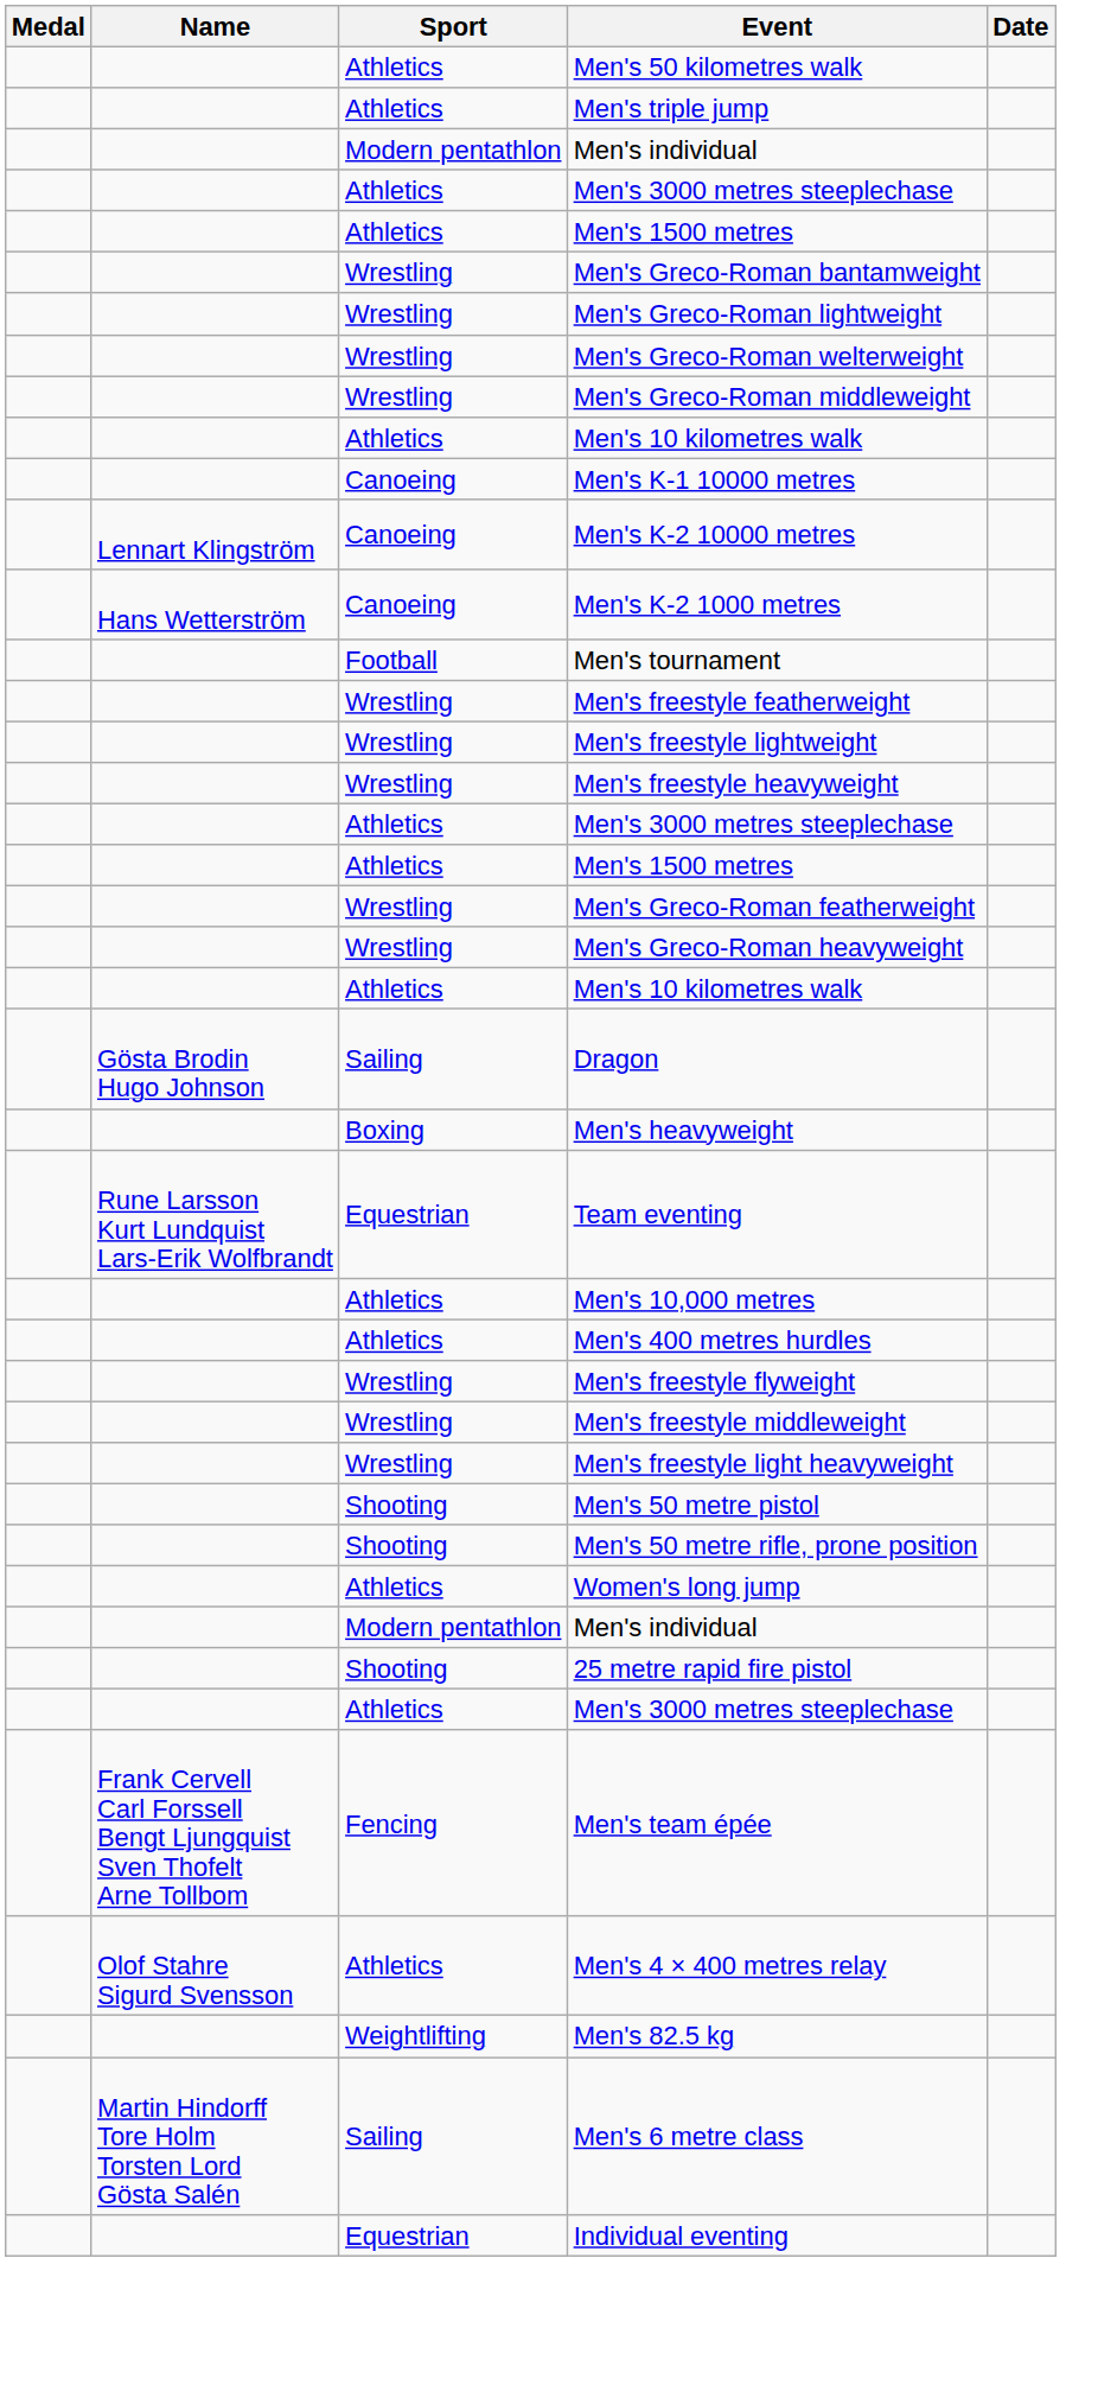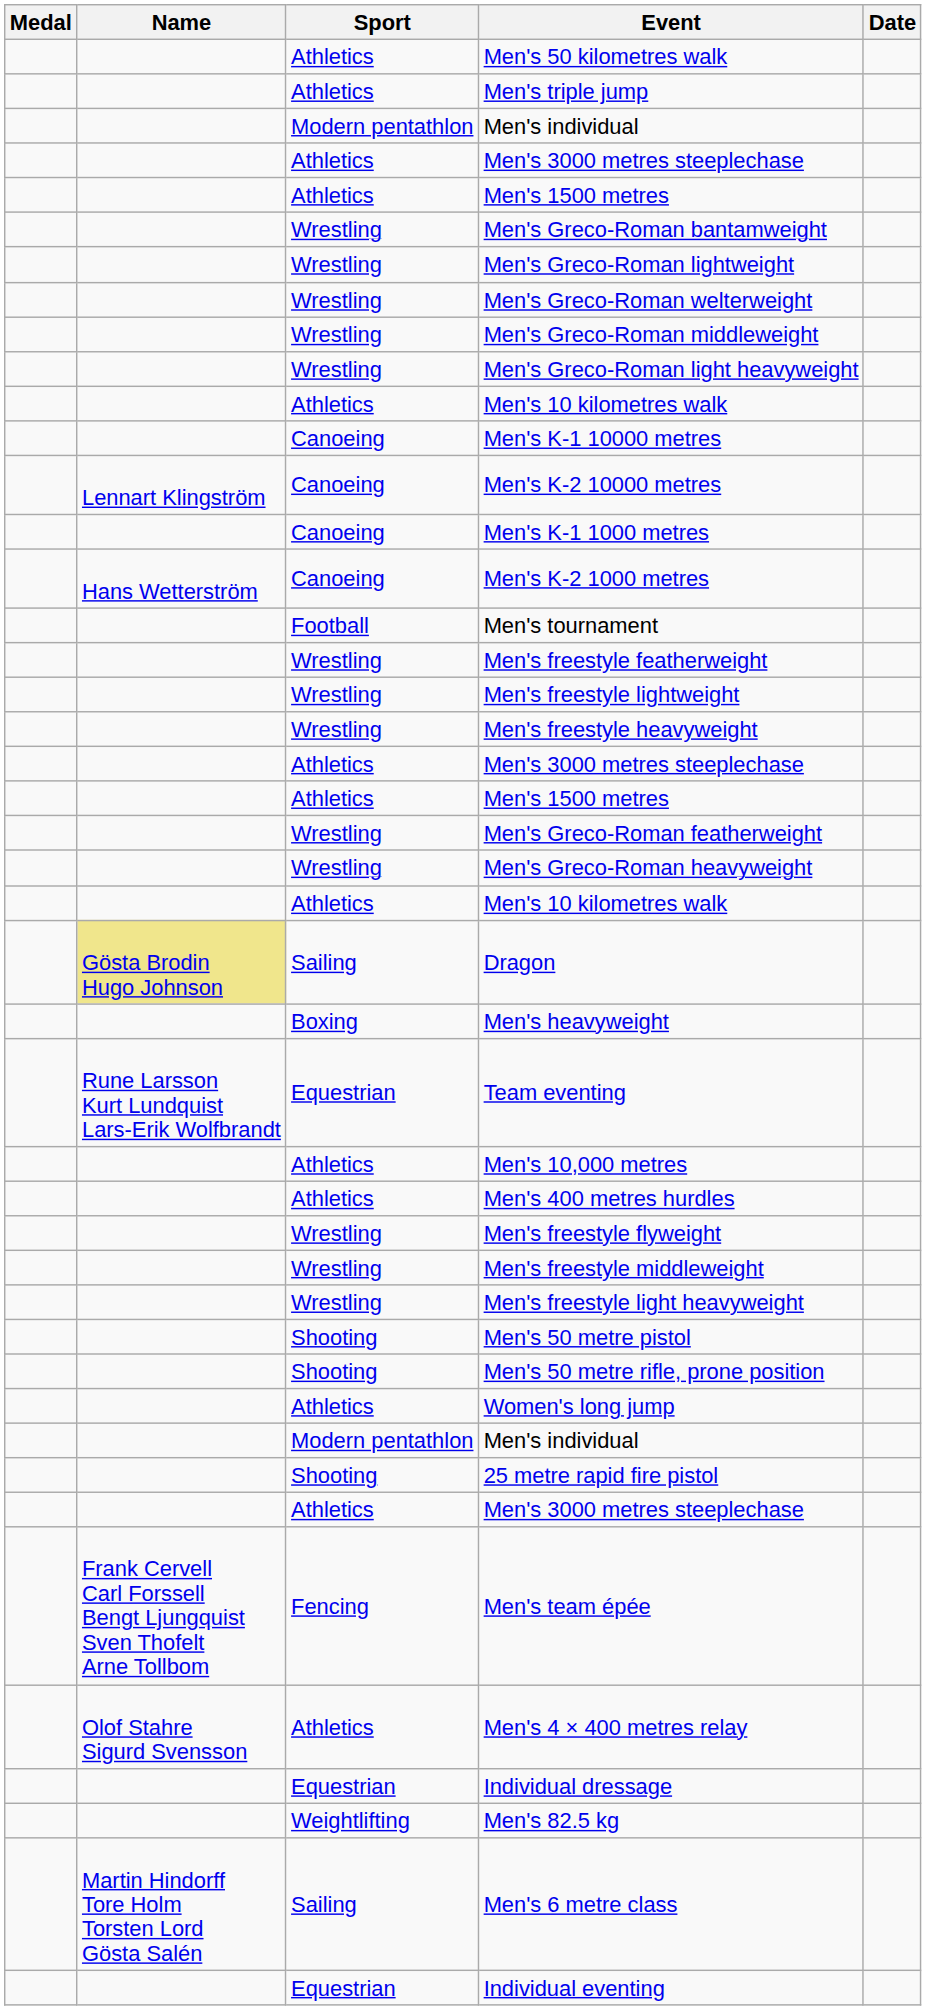+ row: Wrestling | Men's Greco-Roman light heavyweight
+ row: Canoeing | Men's K-1 1000 metres
Dragon | Name: no background -> khaki background
+ row: Equestrian | Individual dressage
